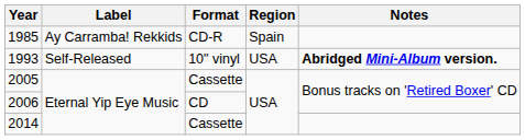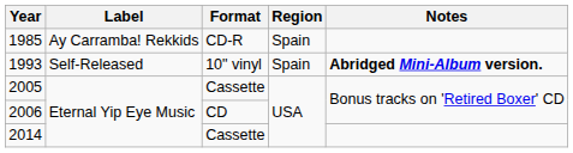1993 | Region: USA -> Spain
